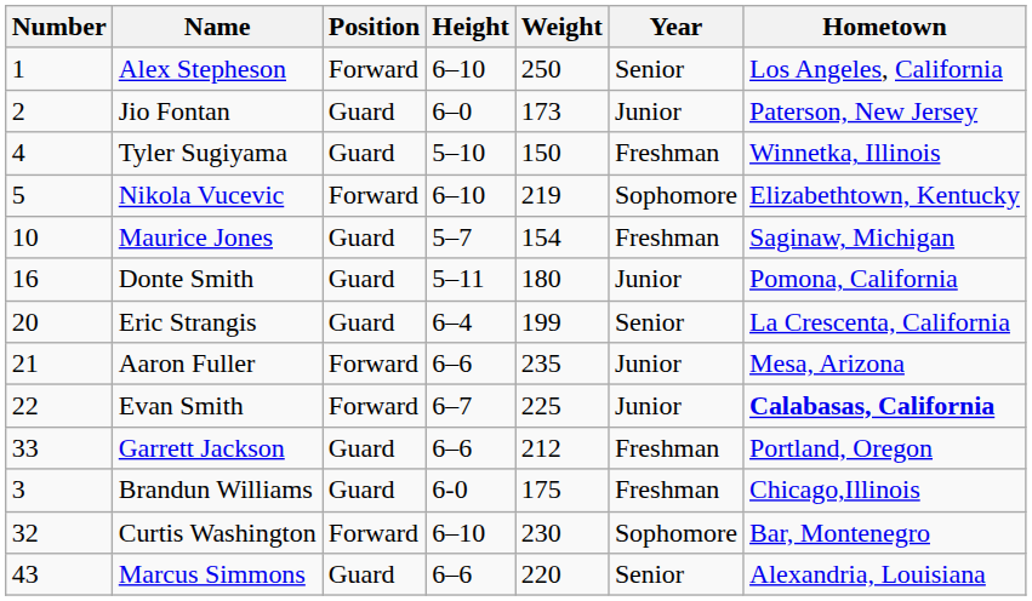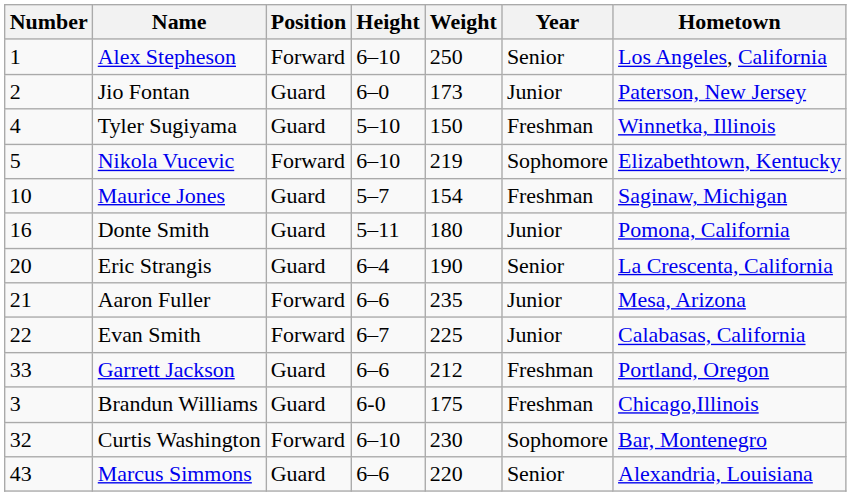Eric Strangis | Weight: 199 -> 190
Evan Smith | Hometown: bold -> normal
